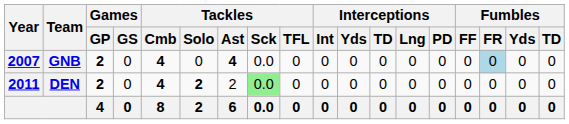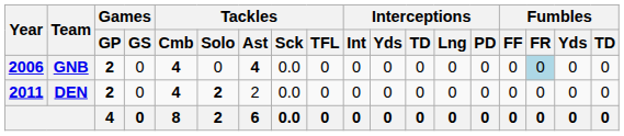GNB | Year: 2007 -> 2006
DEN | Tackles / Sck: lightgreen background -> no background
